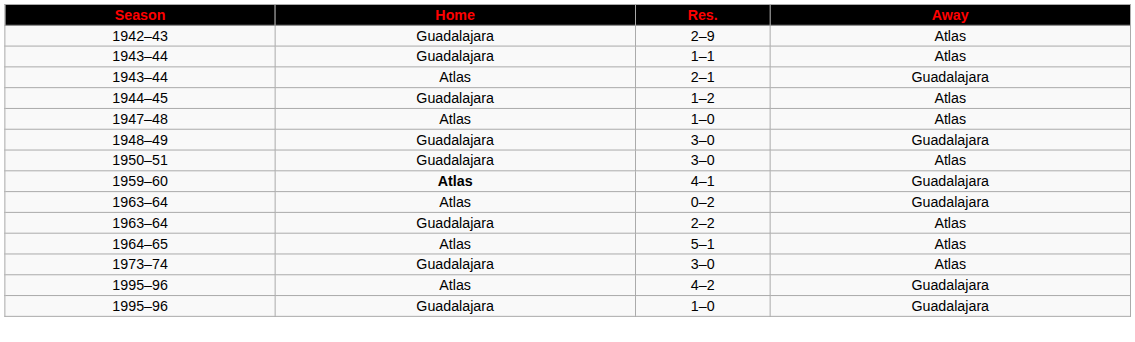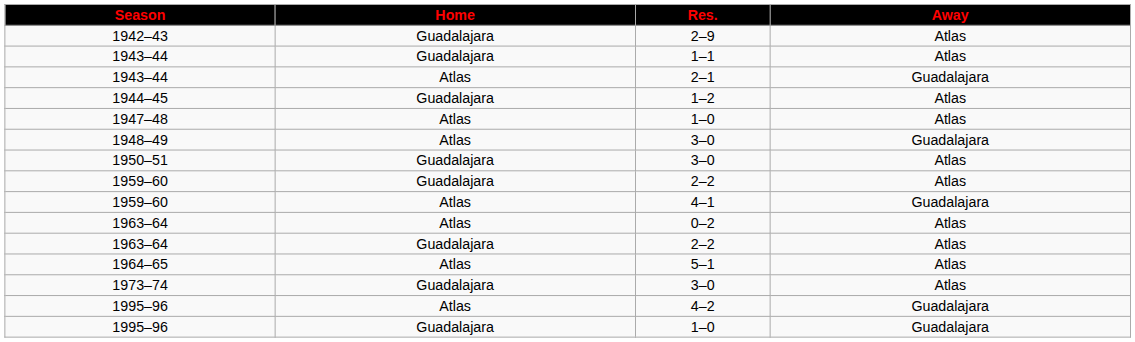1948–49 | Home: Guadalajara -> Atlas
+ row: 1959–60 | Guadalajara | 2–2 | Atlas
1959–60 / 4–1 | Home: bold -> normal
1963–64 / 0–2 | Away: Guadalajara -> Atlas
